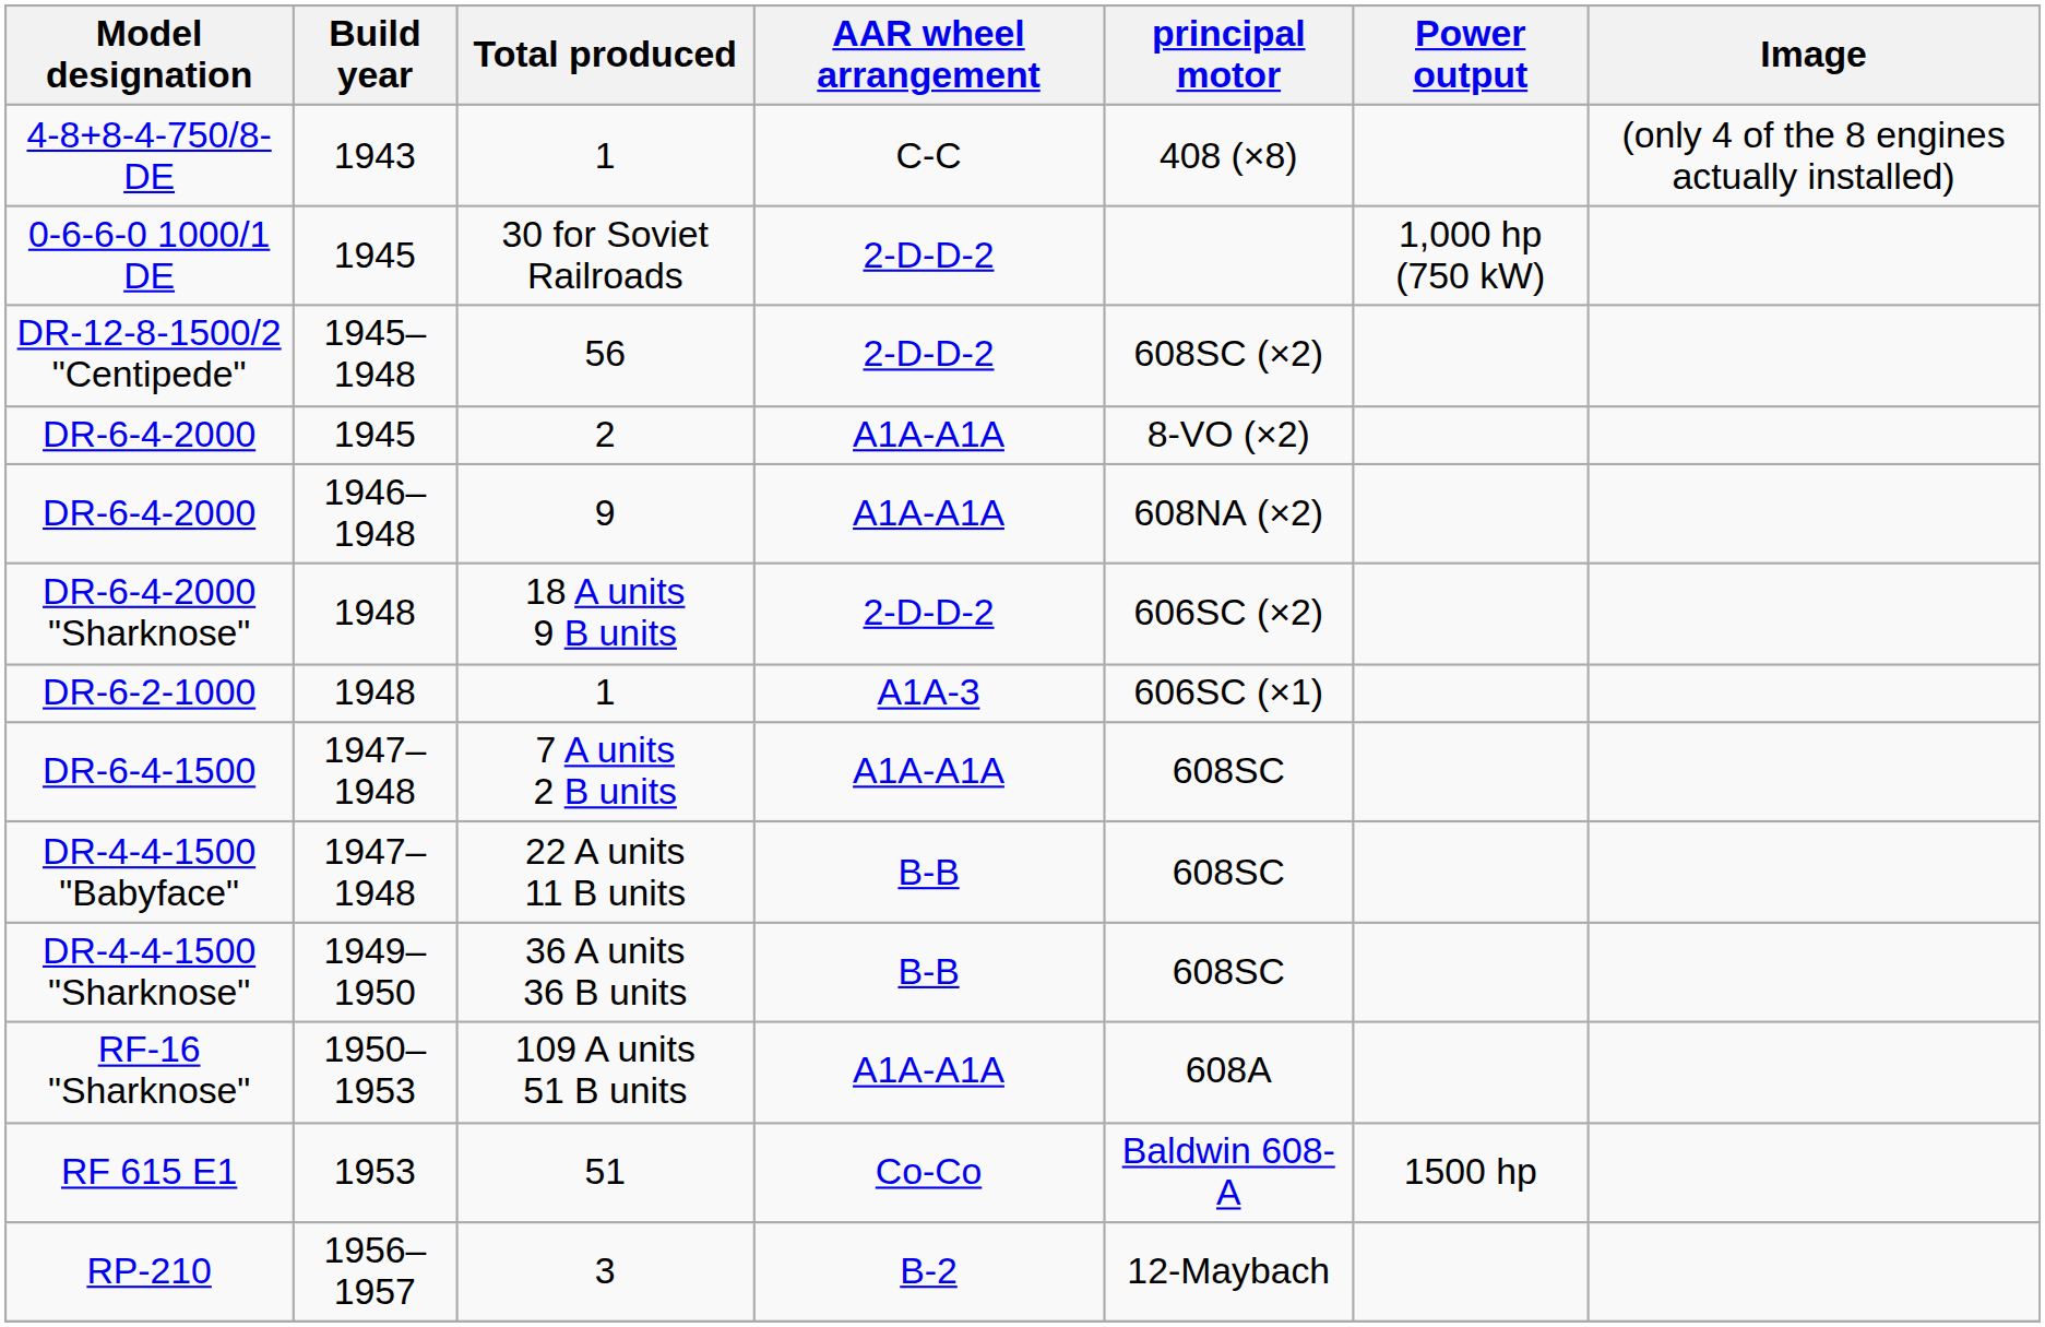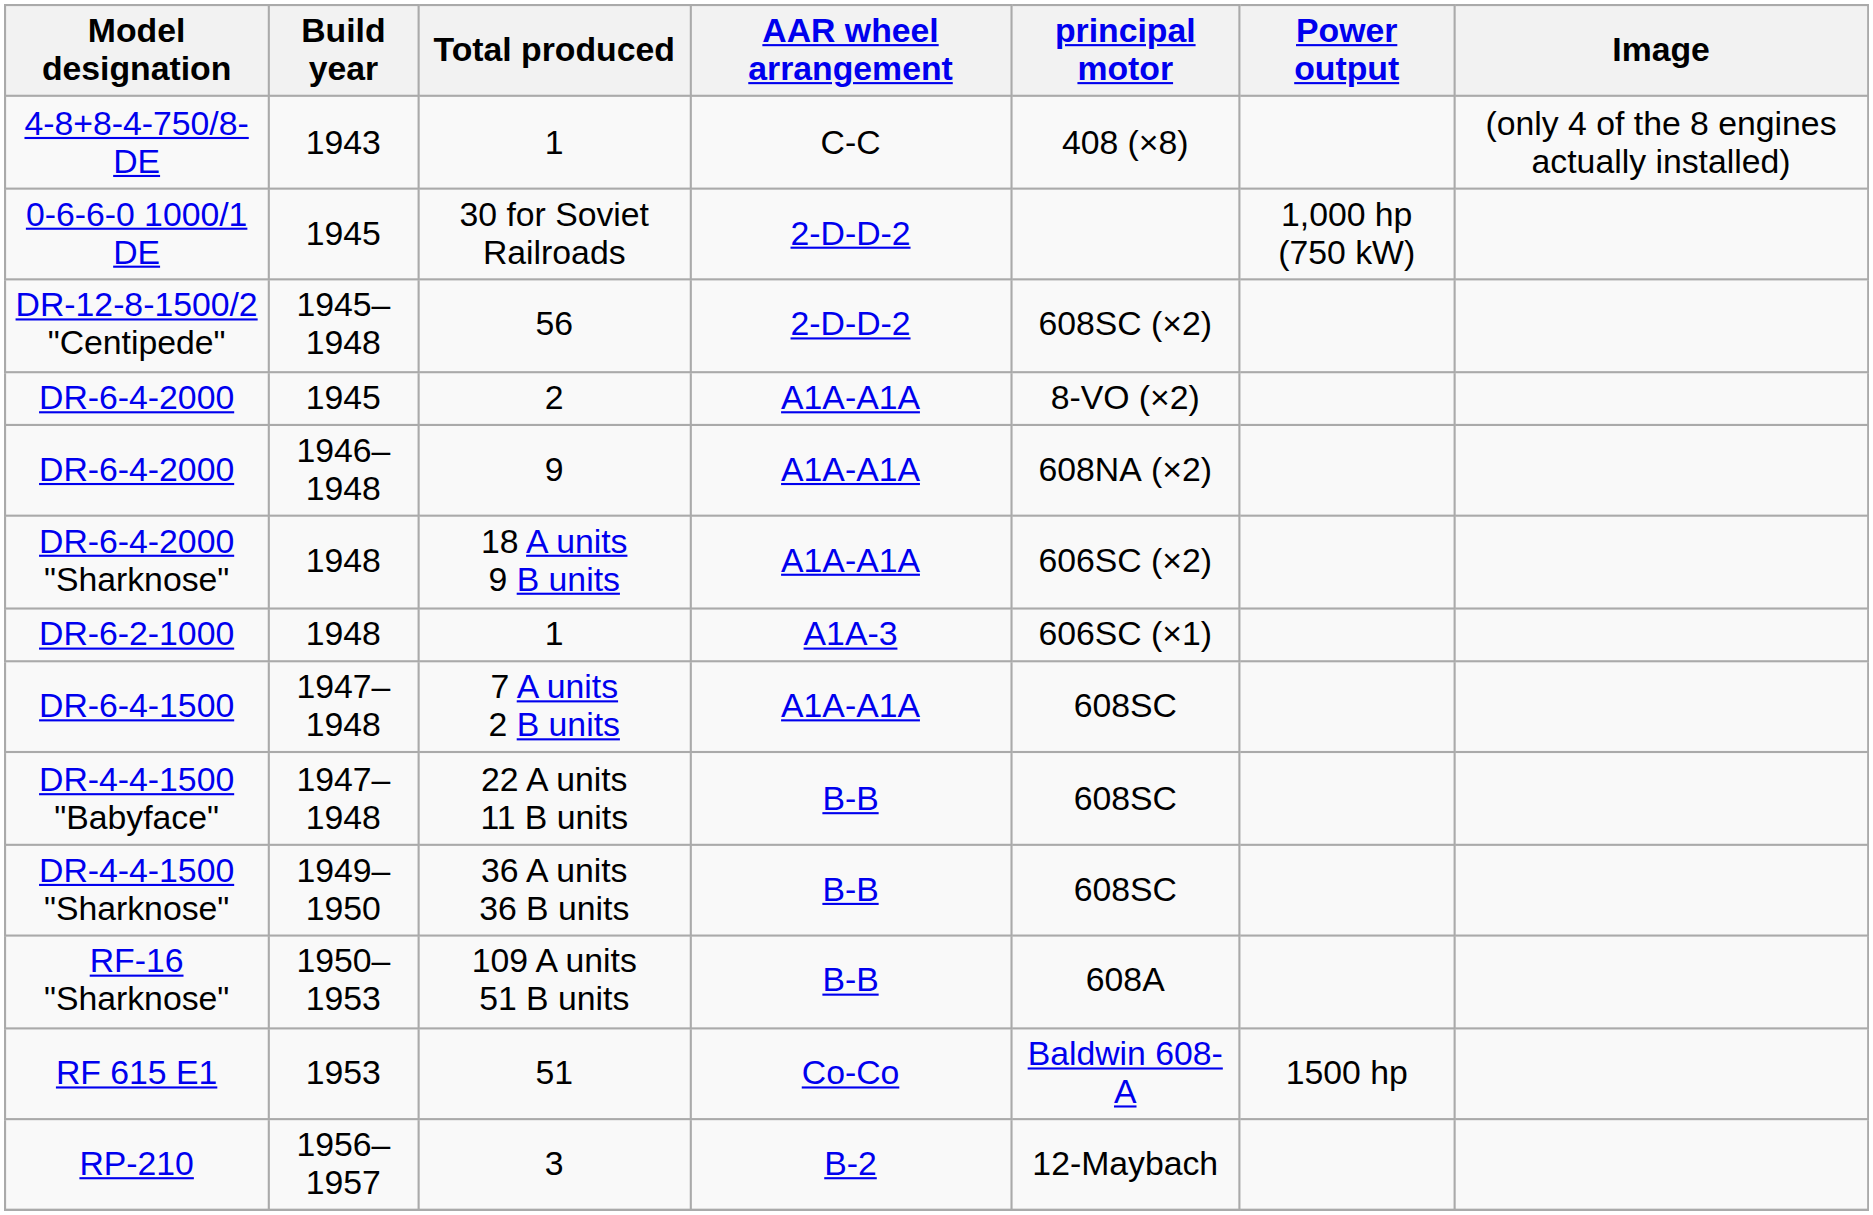DR-6-4-2000 "Sharknose" | AAR wheel arrangement: 2-D-D-2 -> A1A-A1A
RF-16 "Sharknose" | AAR wheel arrangement: A1A-A1A -> B-B
